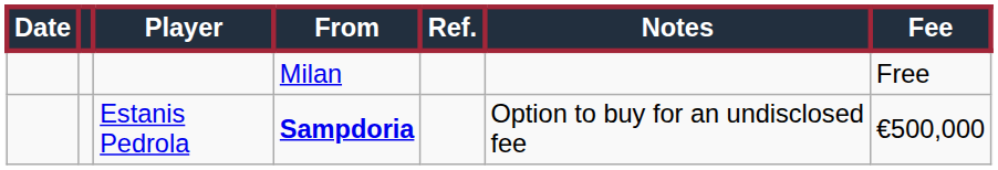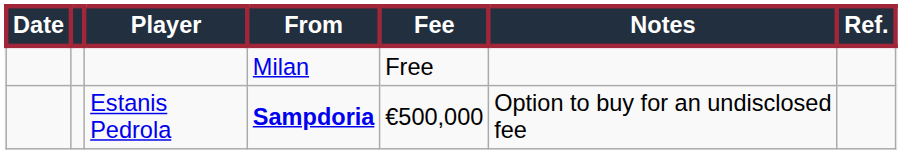columns swapped: Fee <-> Ref.
